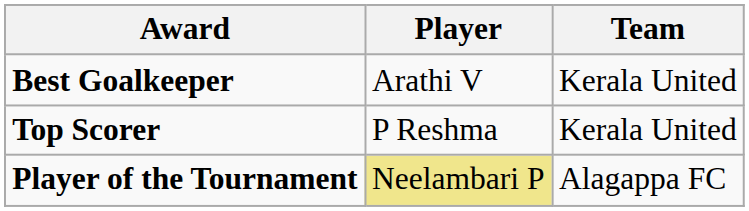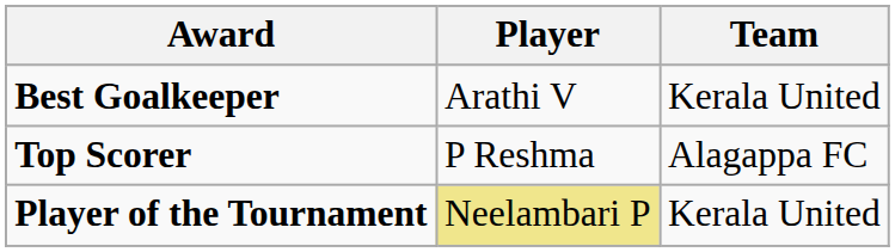Top Scorer | Team: Kerala United -> Alagappa FC
Player of the Tournament | Team: Alagappa FC -> Kerala United
